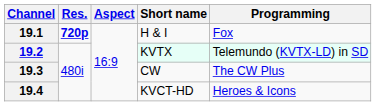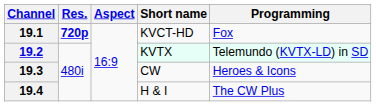19.1 | Short name: H & I -> KVCT-HD
19.3 | Programming: The CW Plus -> Heroes & Icons
19.4 | Short name: KVCT-HD -> H & I
19.4 | Programming: Heroes & Icons -> The CW Plus
